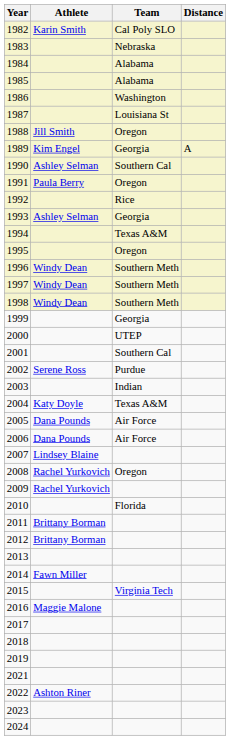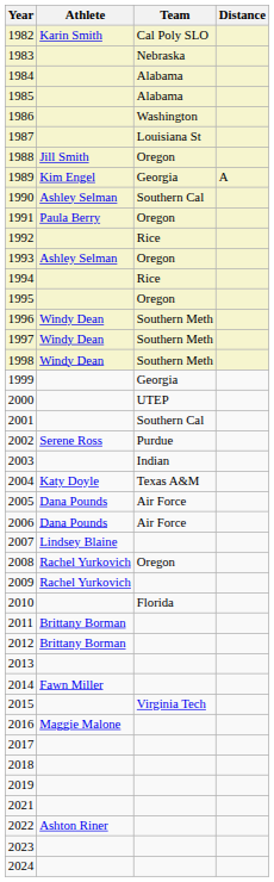1993 | Team: Georgia -> Oregon
1994 | Team: Texas A&M -> Rice
